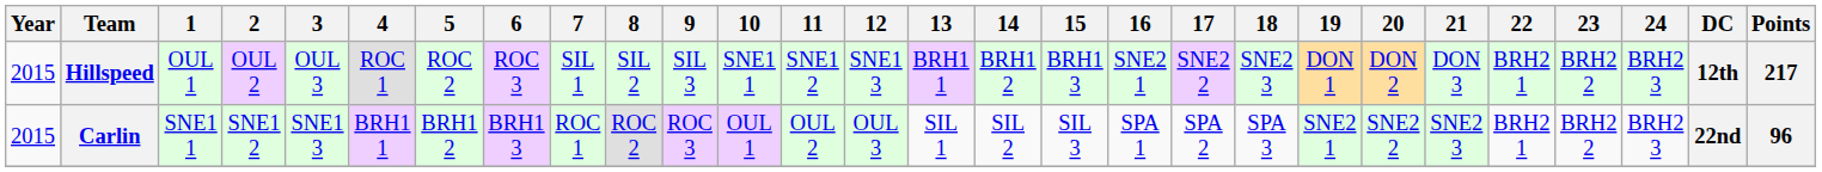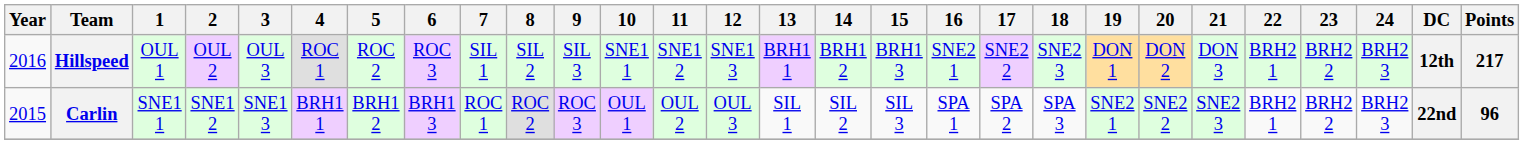Hillspeed | Year: 2015 -> 2016
